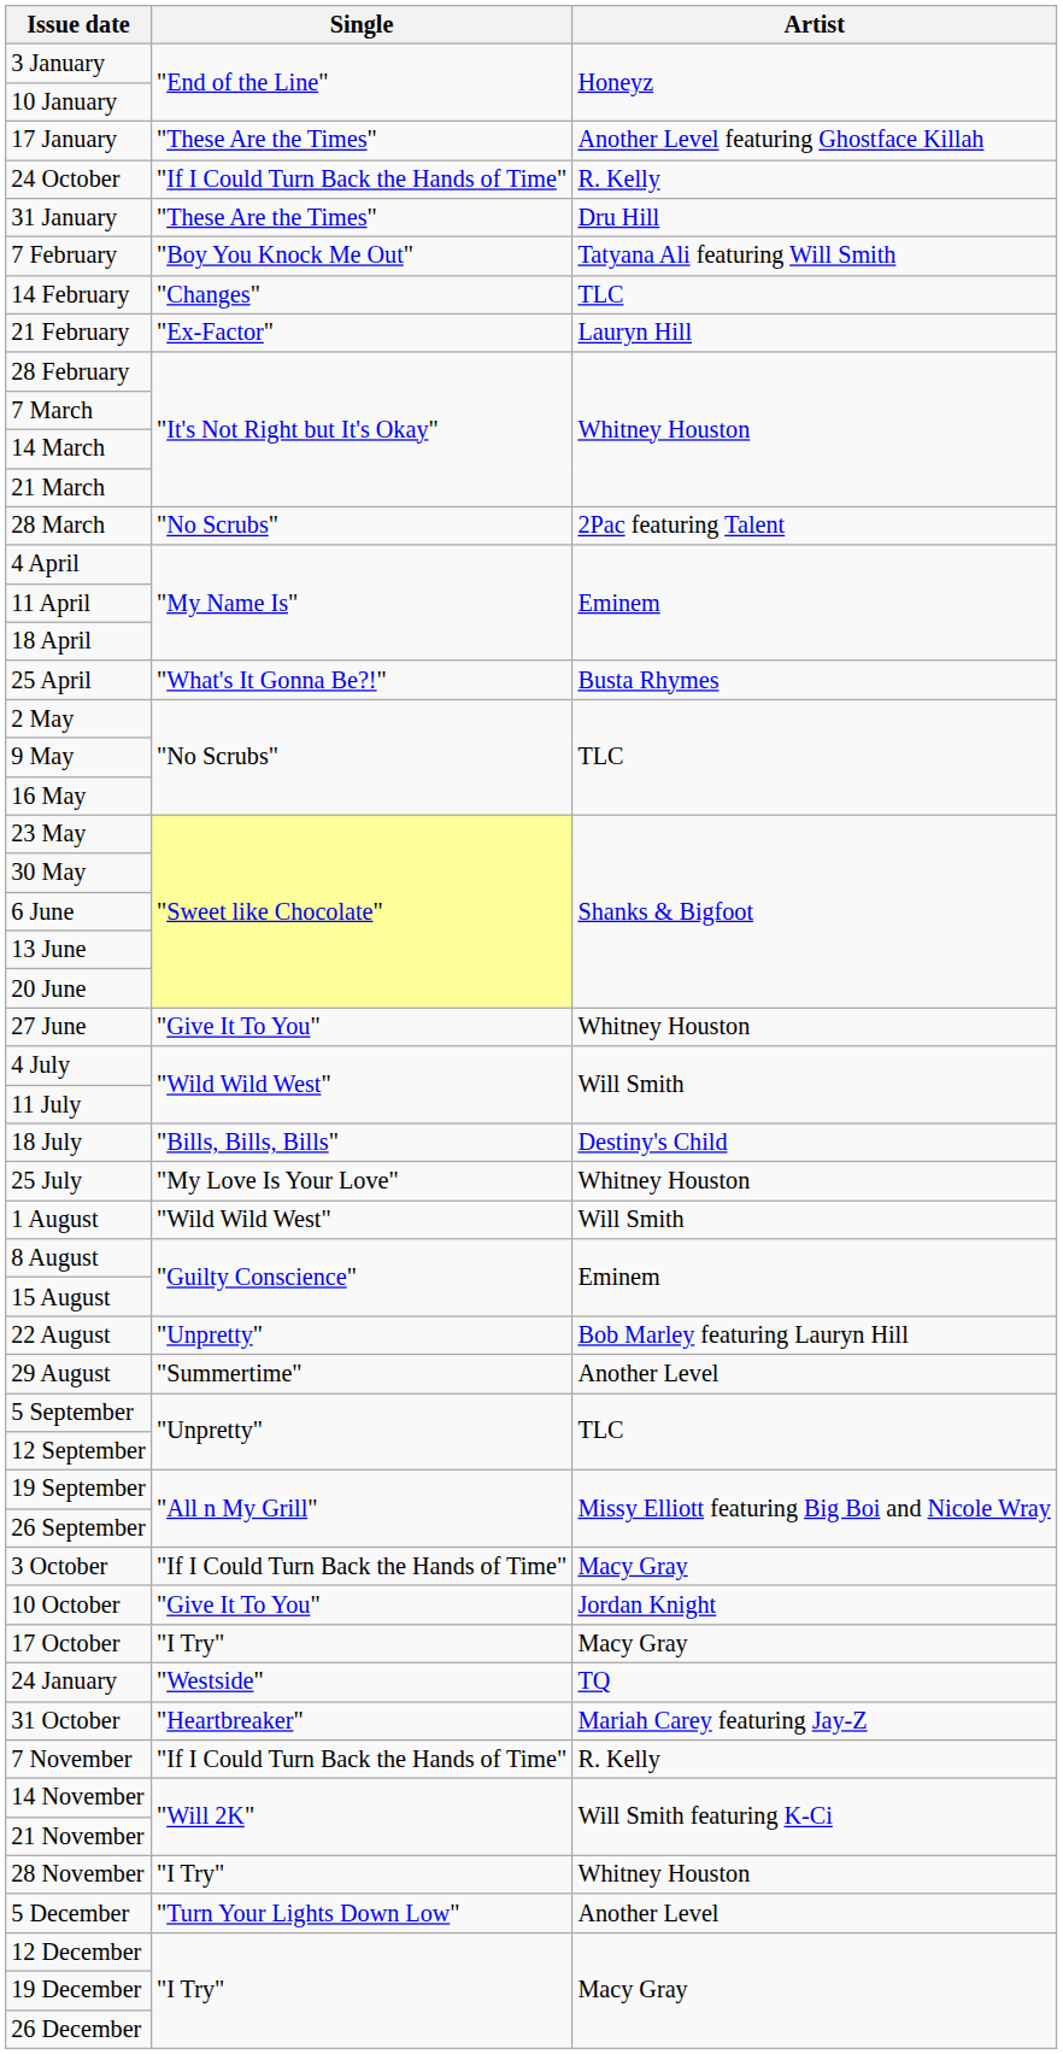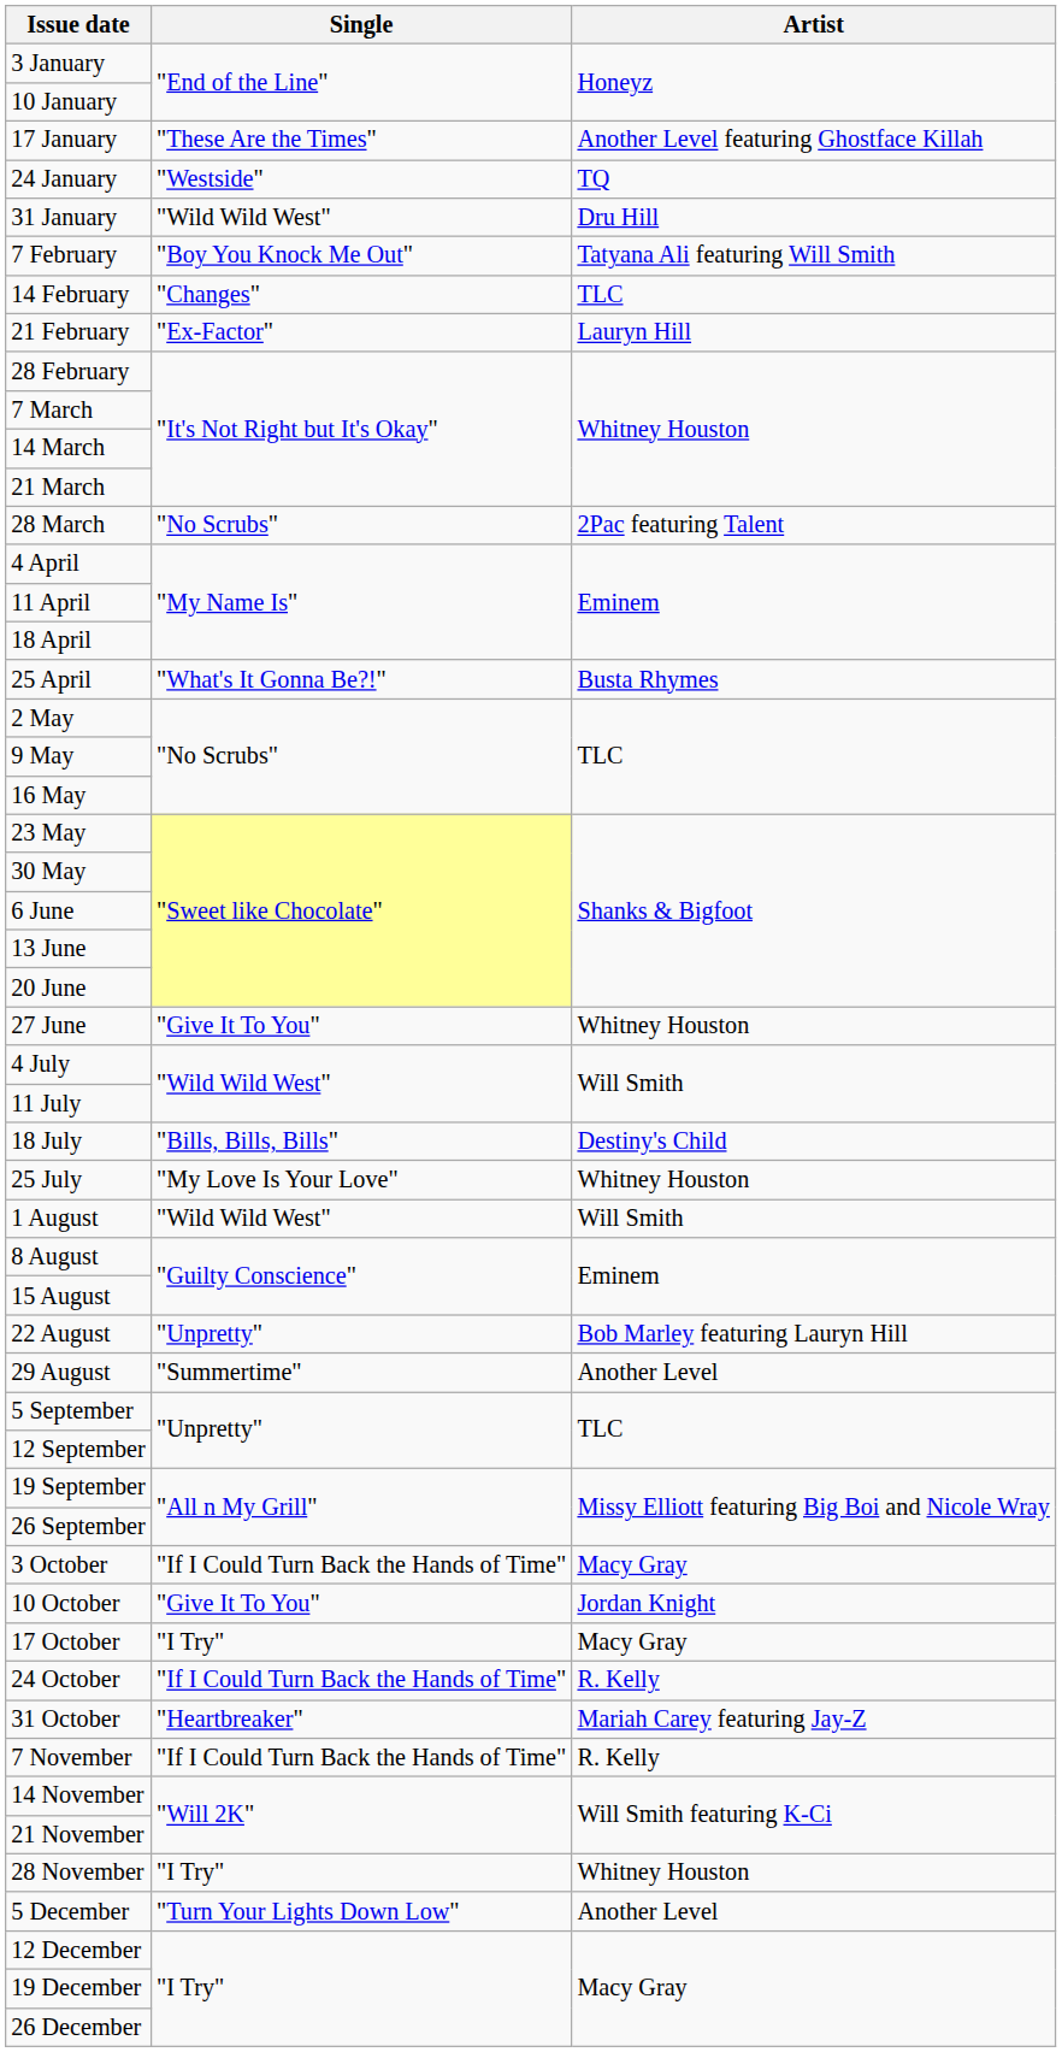rows swapped: 24 January <-> 24 October
31 January | Single: "These Are the Times" -> "Wild Wild West"
